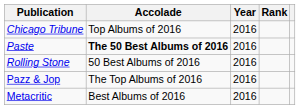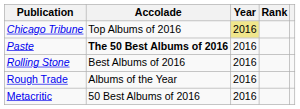Chicago Tribune | Year: no background -> khaki background
Rolling Stone | Accolade: 50 Best Albums of 2016 -> Best Albums of 2016
+ row: Rough Trade | Albums of the Year | 2016
- row: Pazz & Jop | The Top Albums of 2016 | 2016
Metacritic | Accolade: Best Albums of 2016 -> 50 Best Albums of 2016
